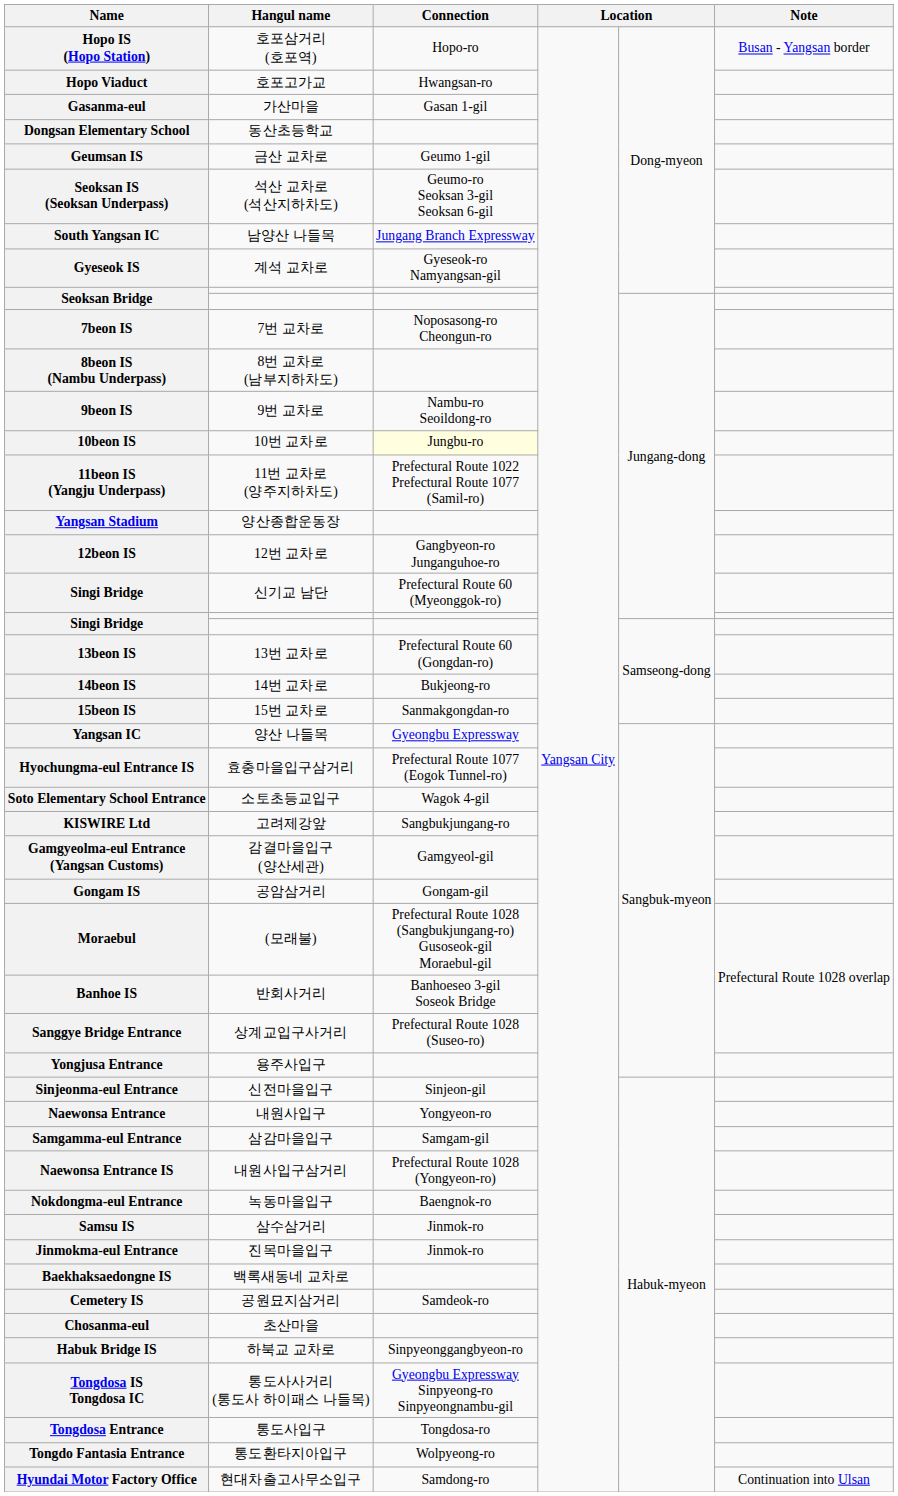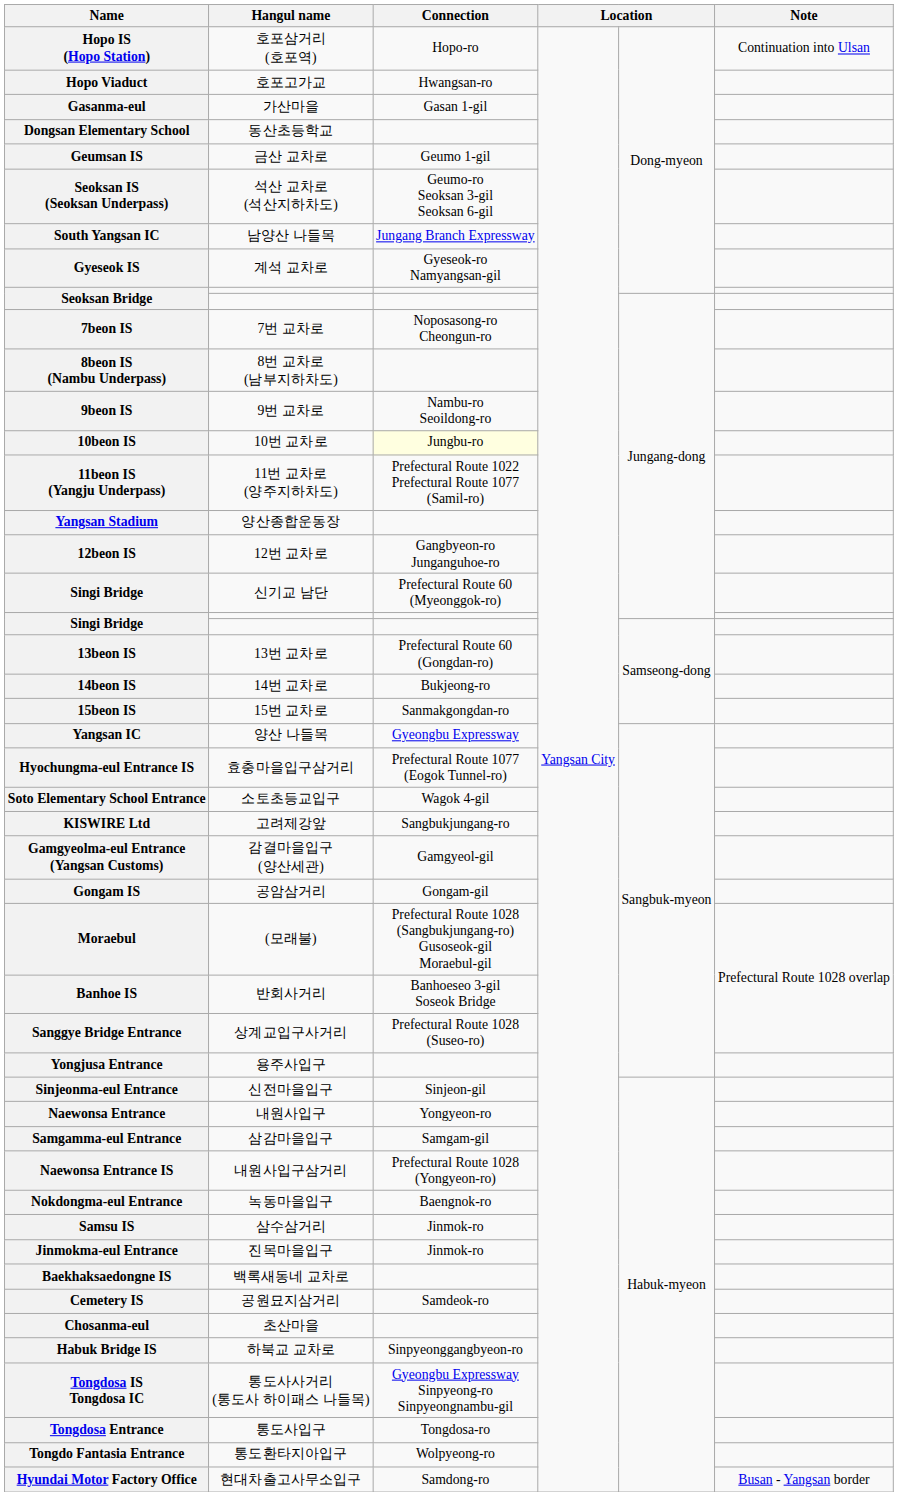Hopo IS (Hopo Station) | Note: Busan - Yangsan border -> Continuation into Ulsan
Hyundai Motor Factory Office | Note: Continuation into Ulsan -> Busan - Yangsan border
